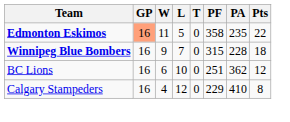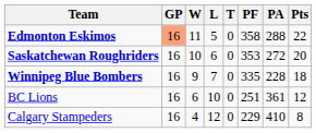Edmonton Eskimos | PA: 235 -> 288
+ row: Saskatchewan Roughriders | 16 | 10 | 6 | 0 | 353 | 272 | 20
Winnipeg Blue Bombers | PF: 315 -> 335
BC Lions | PA: 362 -> 361
